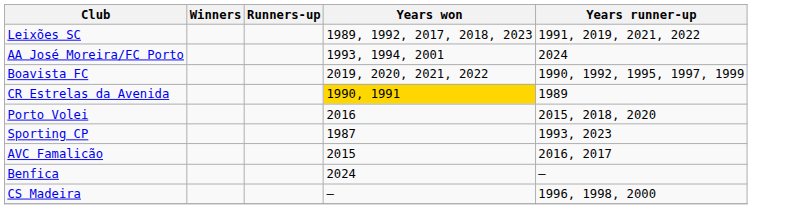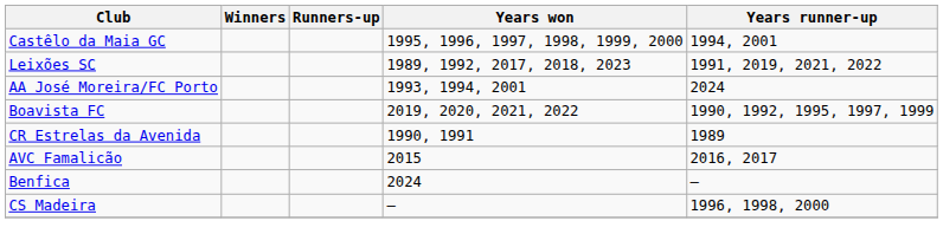+ row: Castêlo da Maia GC | 1995, 1996, 1997, 1998, 1999, 2000 | 1994, 2001
CR Estrelas da Avenida | Years won: gold background -> no background
- row: Porto Volei | 2016 | 2015, 2018, 2020
- row: Sporting CP | 1987 | 1993, 2023
